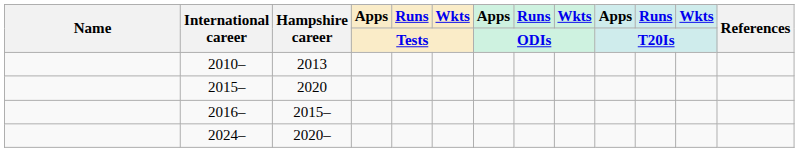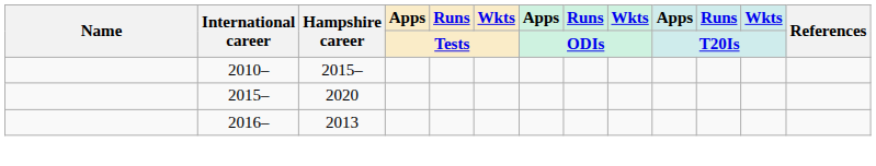2010– | Hampshire career: 2013 -> 2015–
2016– | Hampshire career: 2015– -> 2013
- row: 2024– | 2020–
